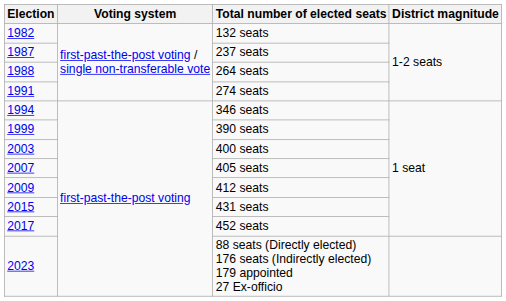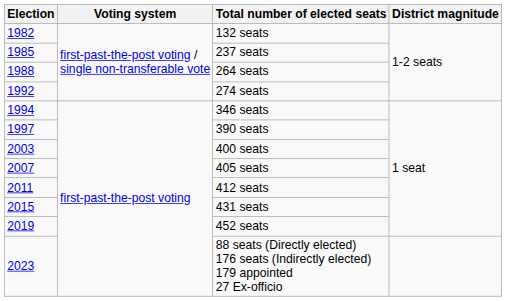237 seats | Election: 1987 -> 1985
274 seats | Election: 1991 -> 1992
390 seats | Election: 1999 -> 1997
412 seats | Election: 2009 -> 2011
452 seats | Election: 2017 -> 2019
